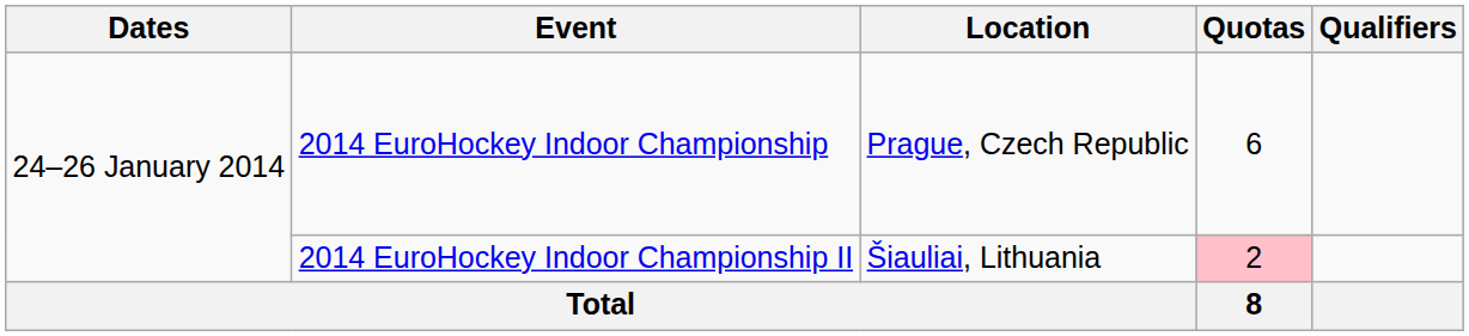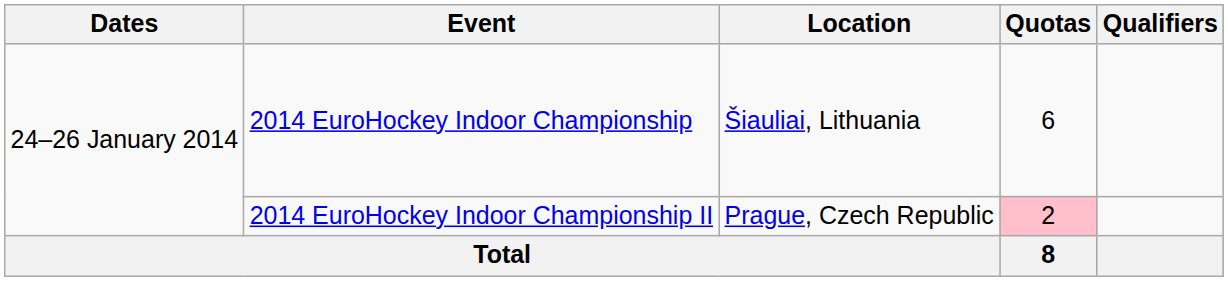2014 EuroHockey Indoor Championship | Location: Prague, Czech Republic -> Šiauliai, Lithuania
2014 EuroHockey Indoor Championship II | Location: Šiauliai, Lithuania -> Prague, Czech Republic
